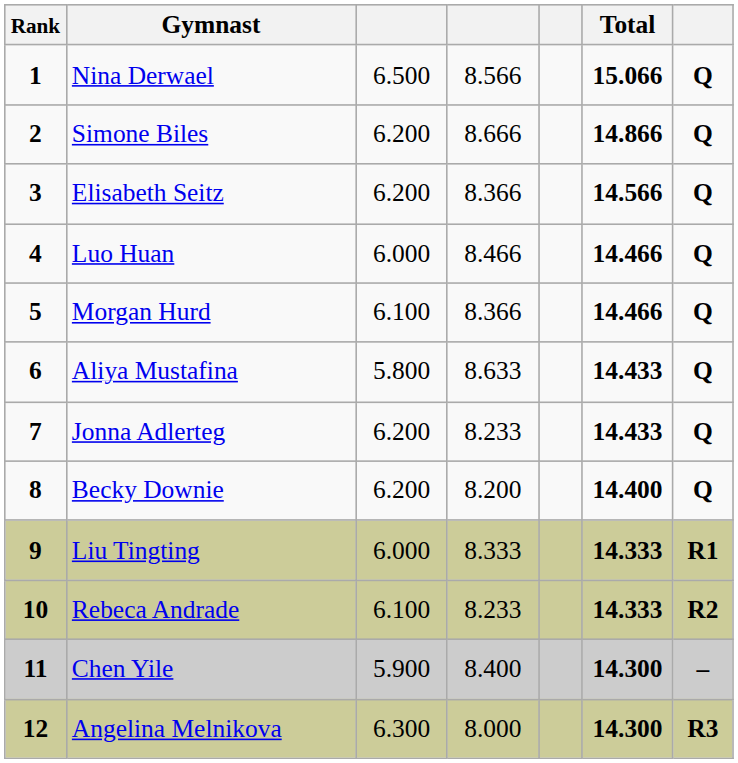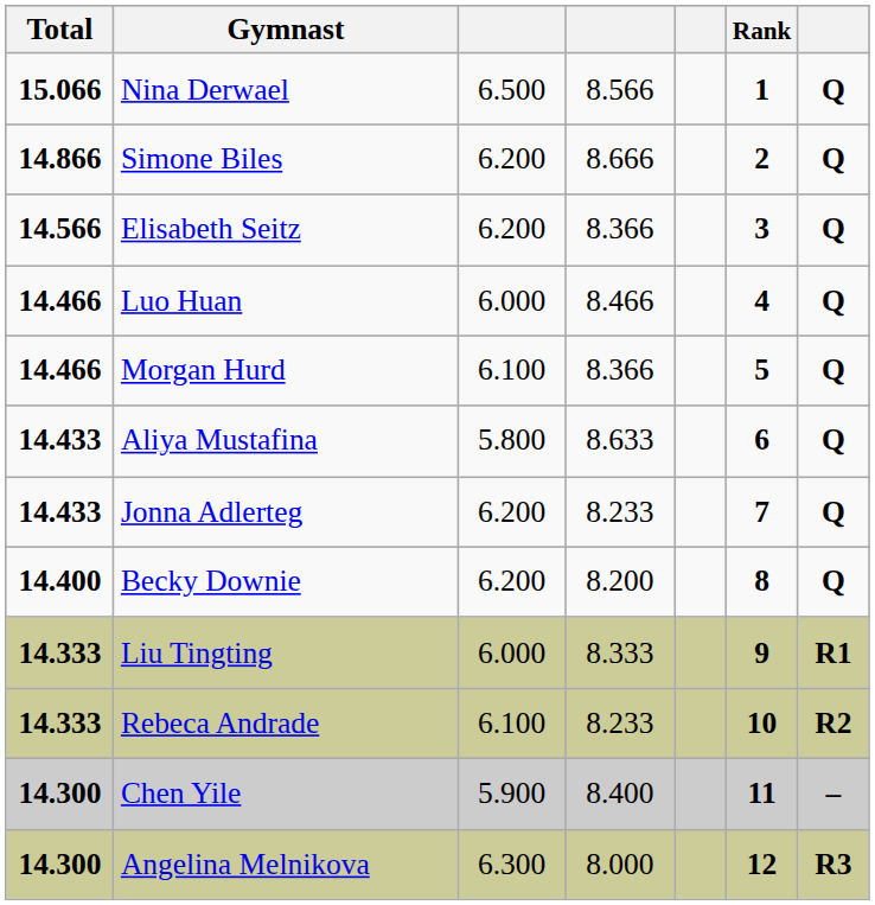columns swapped: Rank <-> Total
